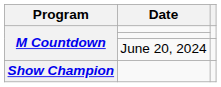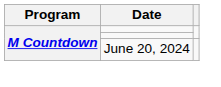- row: Show Champion
